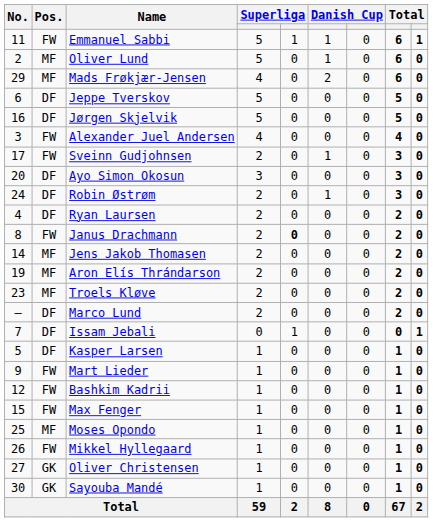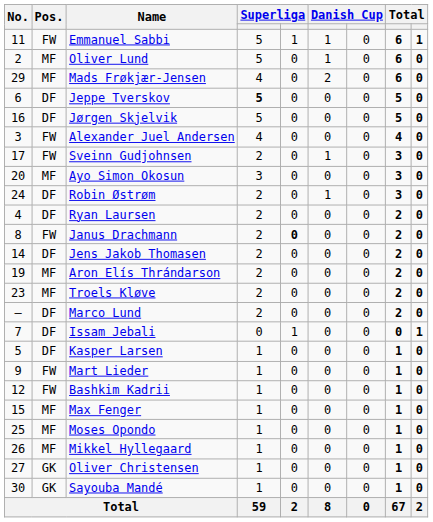Jeppe Tverskov | column 4: normal -> bold
Ayo Simon Okosun | Pos.: DF -> MF
Jens Jakob Thomasen | Pos.: MF -> DF
Max Fenger | Pos.: FW -> MF
Mikkel Hyllegaard | Pos.: FW -> MF
